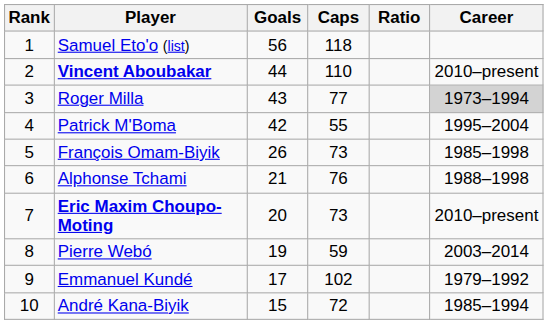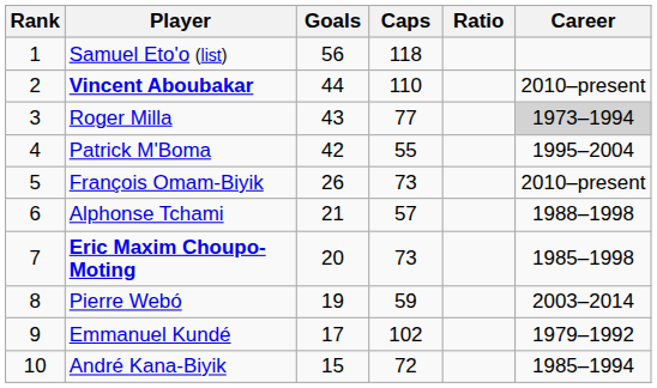François Omam-Biyik | Career: 1985–1998 -> 2010–present
Alphonse Tchami | Caps: 76 -> 57
Eric Maxim Choupo-Moting | Career: 2010–present -> 1985–1998
